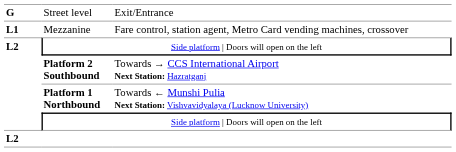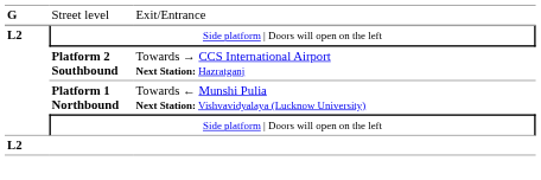- row: L1 | Mezzanine | Fare control, station agent, Metro Card vending machines, crossover
